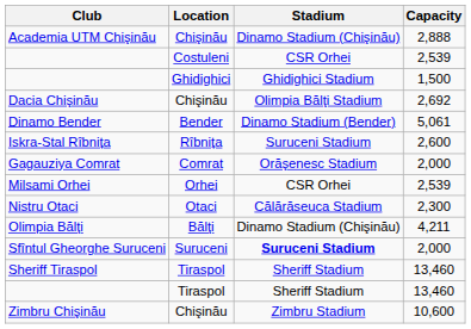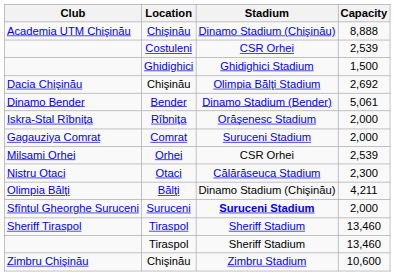Academia UTM Chişinău | Capacity: 2,888 -> 8,888
Iskra-Stal Rîbnița | Stadium: Suruceni Stadium -> Orăşenesc Stadium
Iskra-Stal Rîbnița | Capacity: 2,600 -> 2,000
Gagauziya Comrat | Stadium: Orăşenesc Stadium -> Suruceni Stadium
